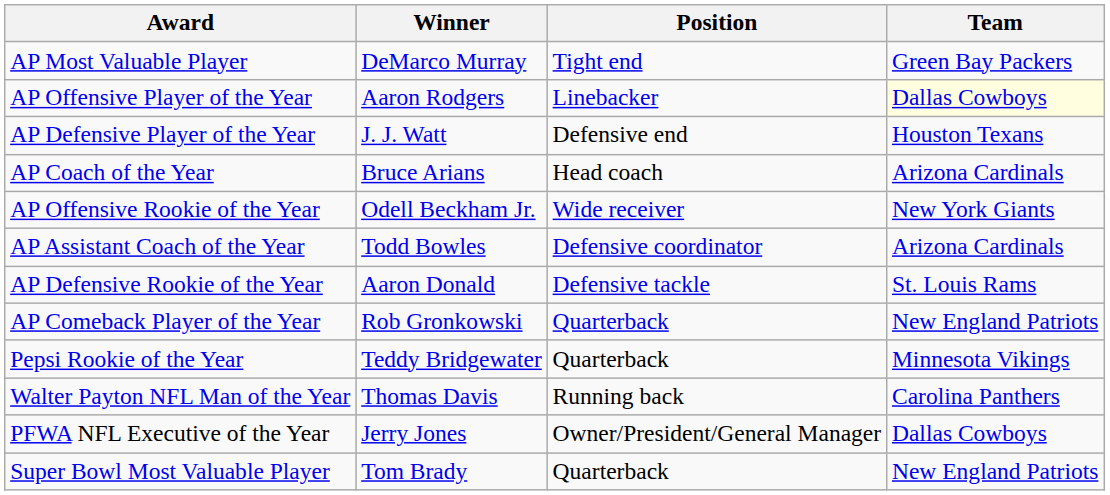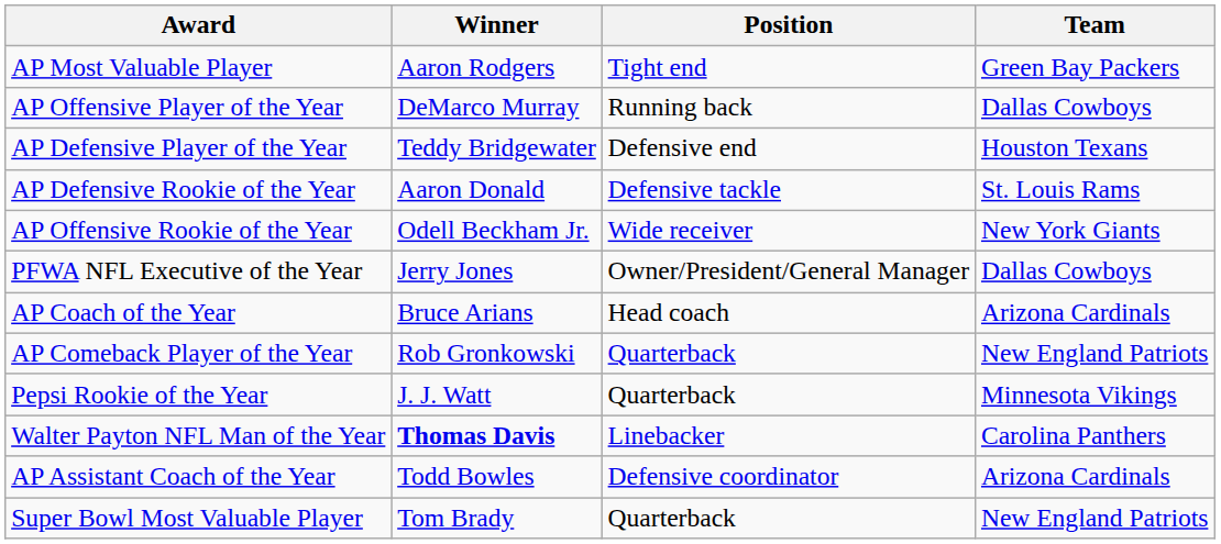AP Most Valuable Player | Winner: DeMarco Murray -> Aaron Rodgers
AP Offensive Player of the Year | Winner: Aaron Rodgers -> DeMarco Murray
AP Offensive Player of the Year | Position: Linebacker -> Running back
AP Offensive Player of the Year | Team: lightyellow background -> no background
AP Defensive Player of the Year | Winner: J. J. Watt -> Teddy Bridgewater
rows swapped: AP Coach of the Year <-> AP Defensive Rookie of the Year
rows swapped: AP Assistant Coach of the Year <-> PFWA NFL Executive of the Year
Pepsi Rookie of the Year | Winner: Teddy Bridgewater -> J. J. Watt
Walter Payton NFL Man of the Year | Winner: normal -> bold
Walter Payton NFL Man of the Year | Position: Running back -> Linebacker
